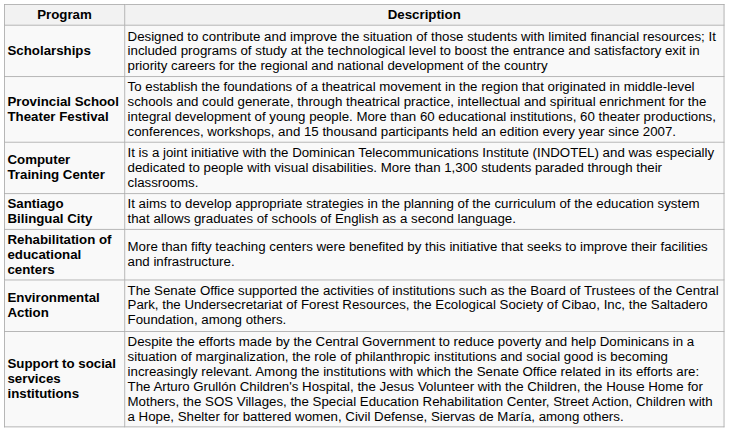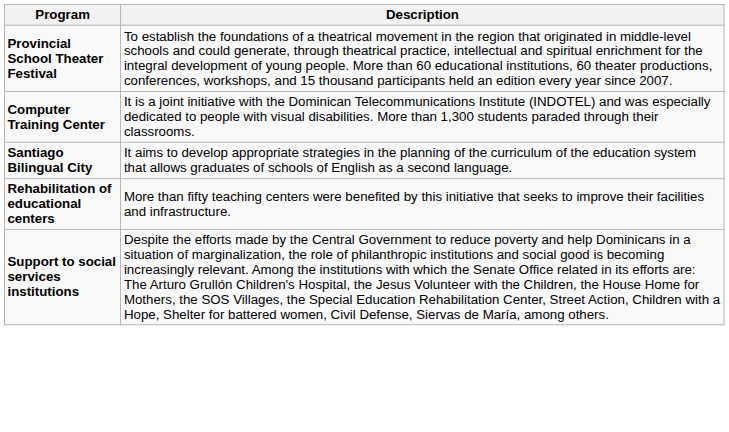- row: Scholarships | Designed to contribute and improve the situation of those students with limited financial resources; It included programs of study at the technological level to boost the entrance and satisfactory exit in priority careers for the regional and national development of the country
- row: Environmental Action | The Senate Office supported the activities of institutions such as the Board of Trustees of the Central Park, the Undersecretariat of Forest Resources, the Ecological Society of Cibao, Inc, the Saltadero Foundation, among others.
